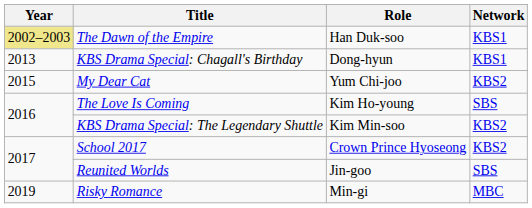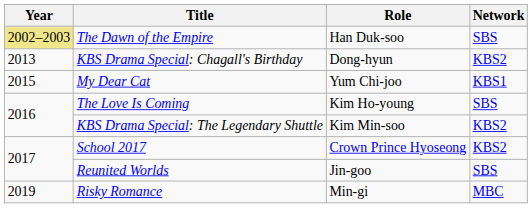The Dawn of the Empire | Network: KBS1 -> SBS
KBS Drama Special: Chagall's Birthday | Network: KBS1 -> KBS2
My Dear Cat | Network: KBS2 -> KBS1
